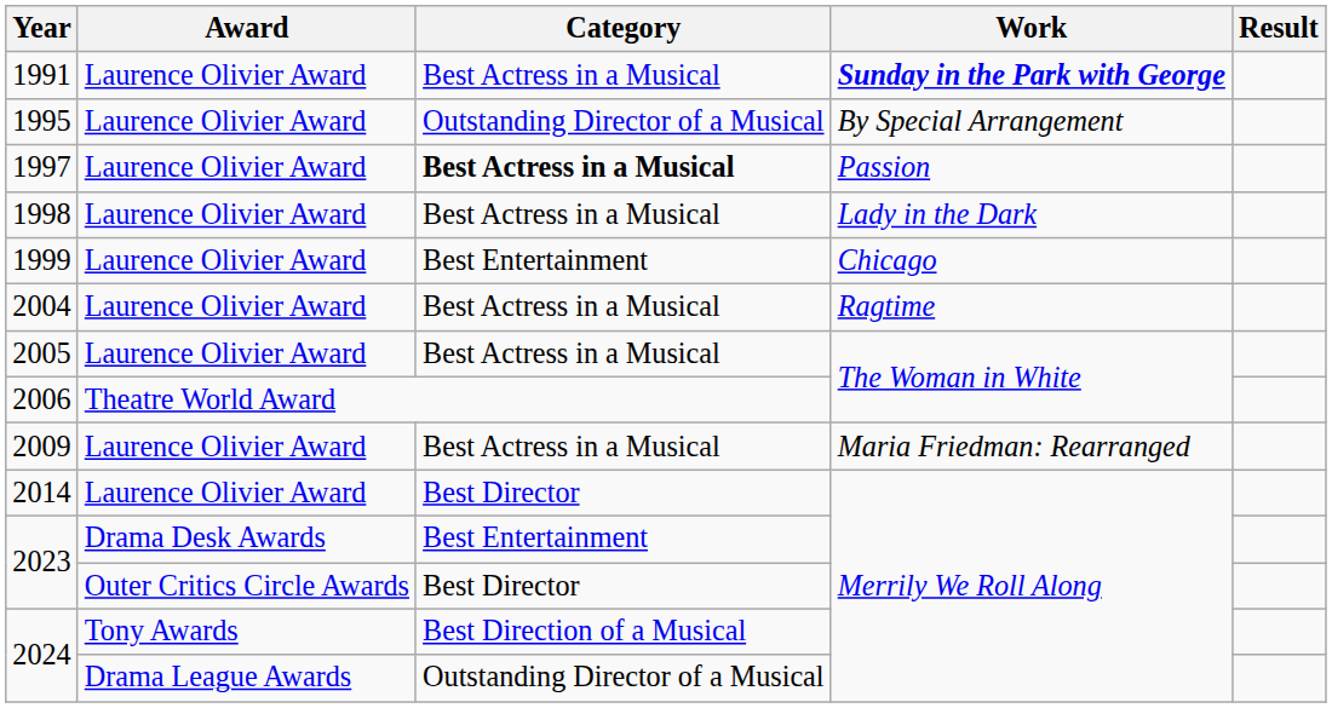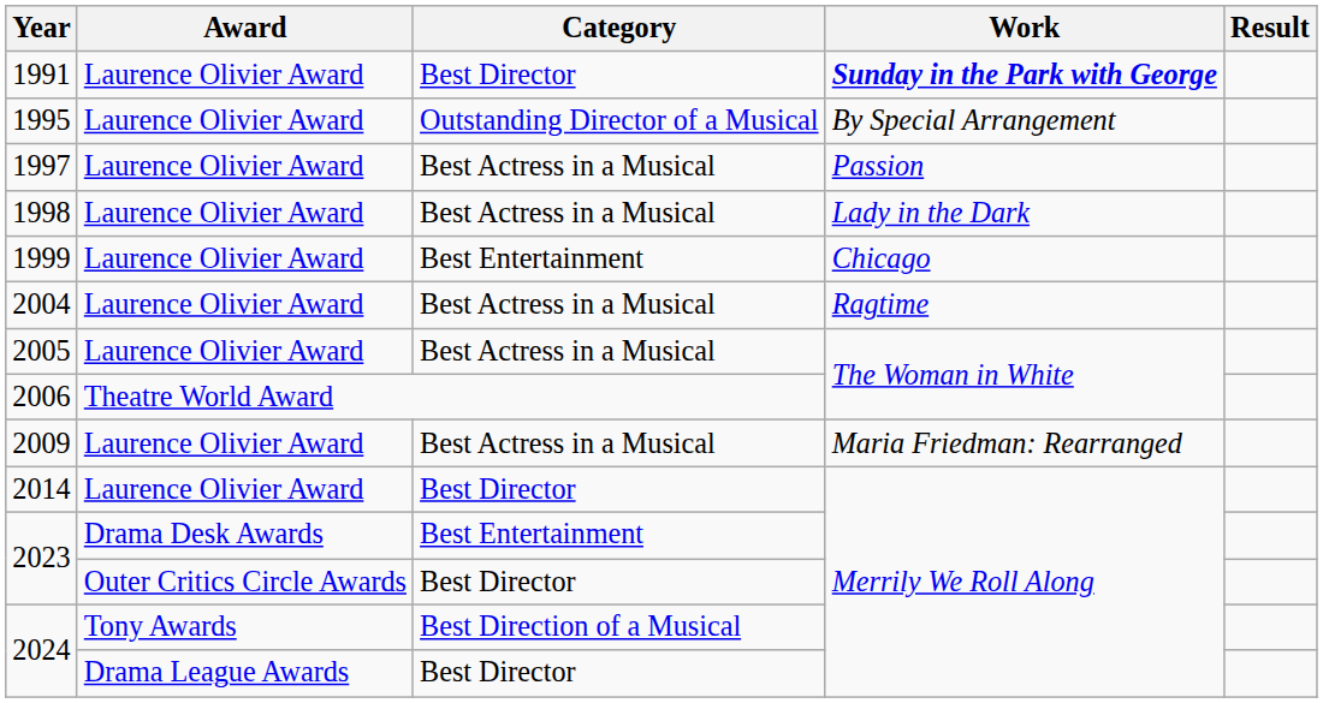1991 | Category: Best Actress in a Musical -> Best Director
1997 | Category: bold -> normal
2024 / Drama League Awards | Category: Outstanding Director of a Musical -> Best Director
